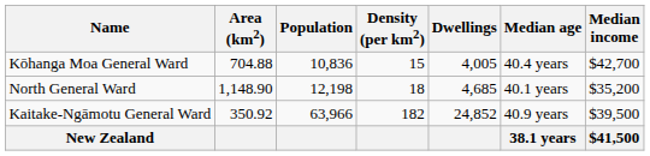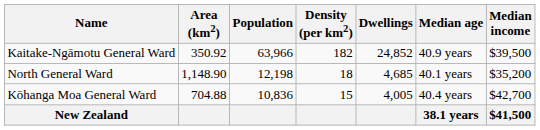rows swapped: Kaitake-Ngāmotu General Ward <-> Kōhanga Moa General Ward
